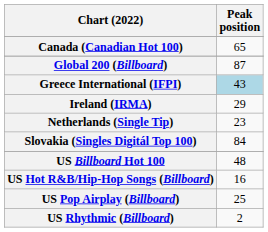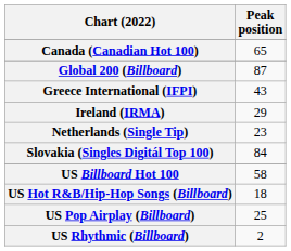Greece International (IFPI) | Peak position: lightblue background -> no background
US Billboard Hot 100 | Peak position: 48 -> 58
US Hot R&B/Hip-Hop Songs (Billboard) | Peak position: 16 -> 18
